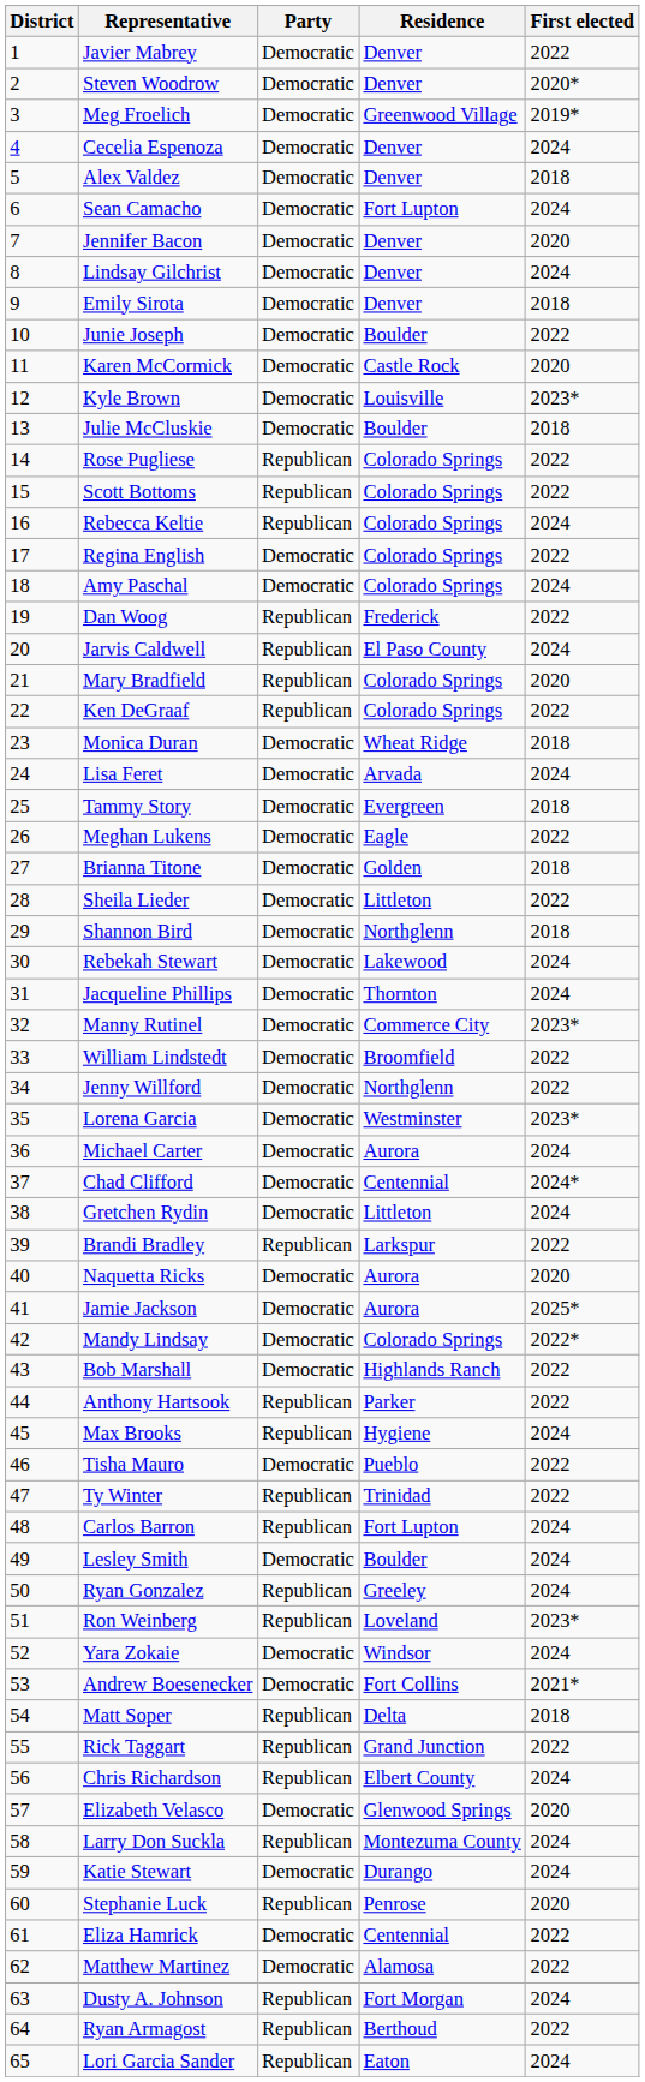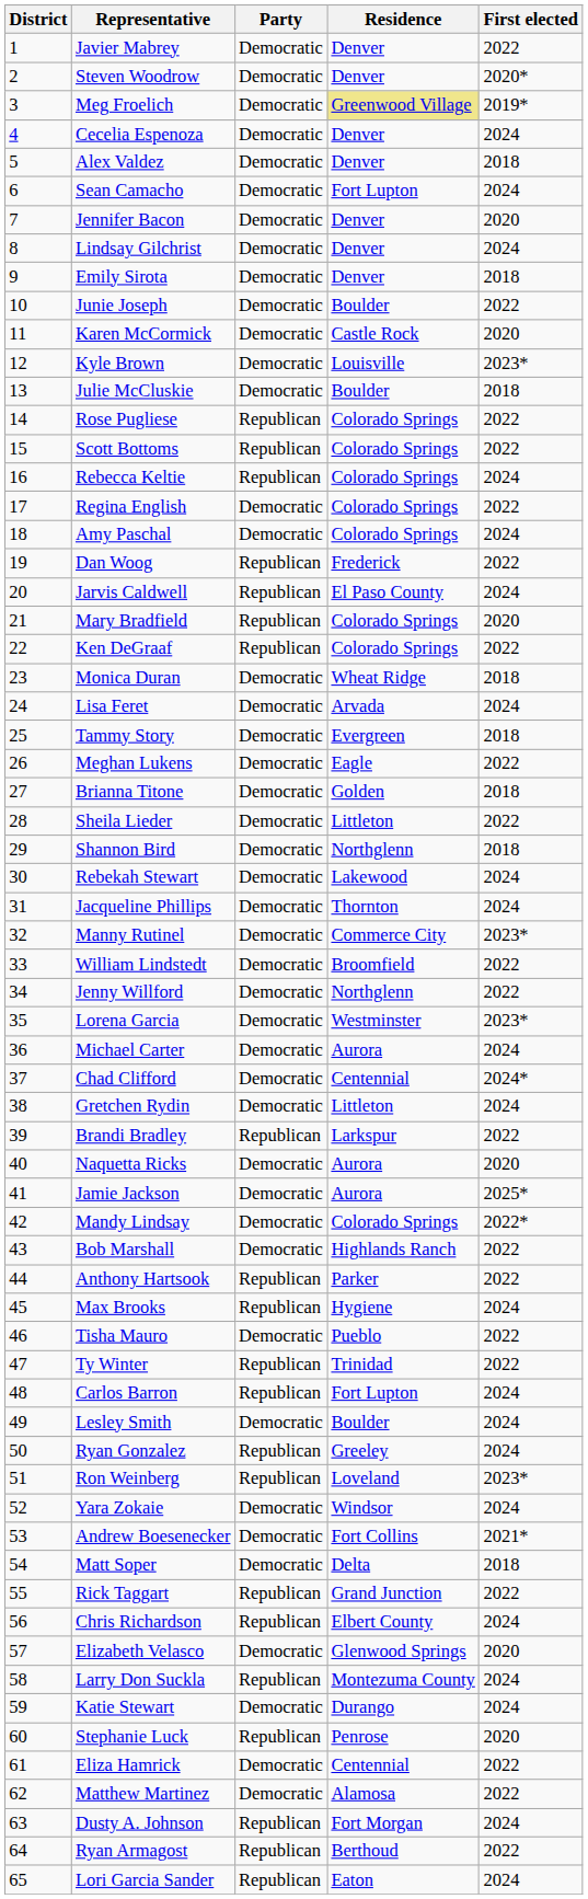Meg Froelich | Residence: no background -> khaki background
Matt Soper | Party: Republican -> Democratic
